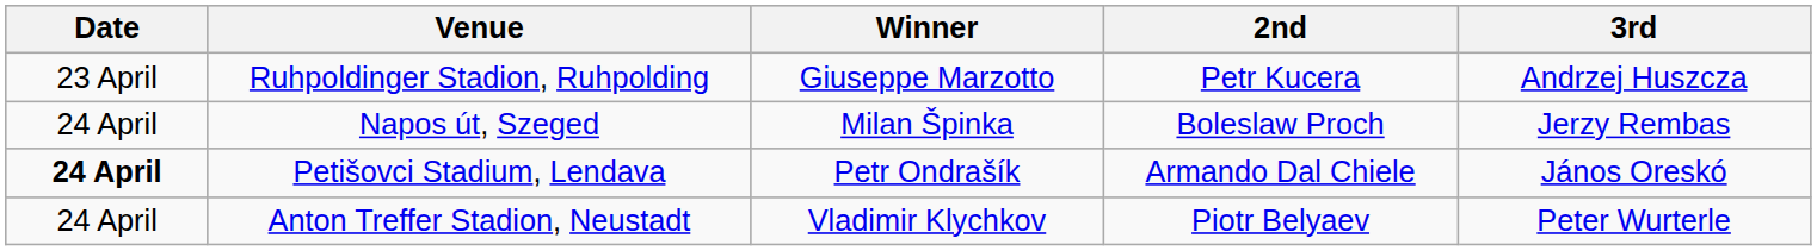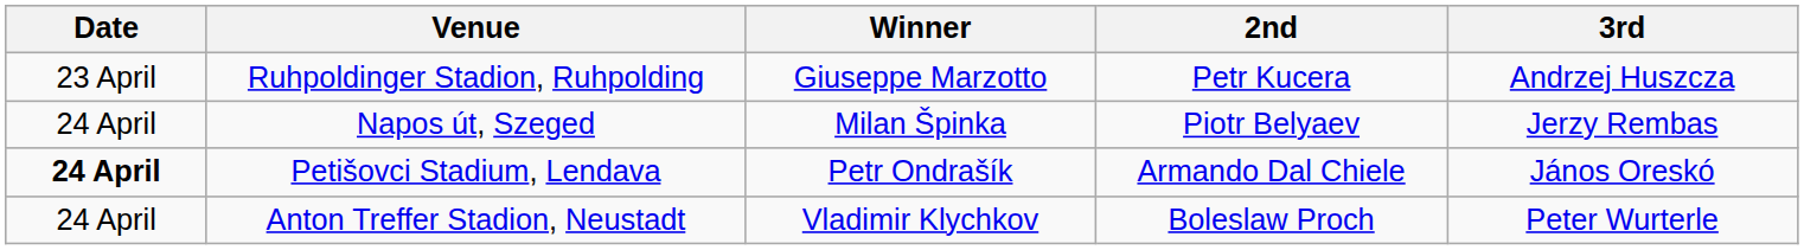Napos út, Szeged | 2nd: Boleslaw Proch -> Piotr Belyaev
Anton Treffer Stadion, Neustadt | 2nd: Piotr Belyaev -> Boleslaw Proch
